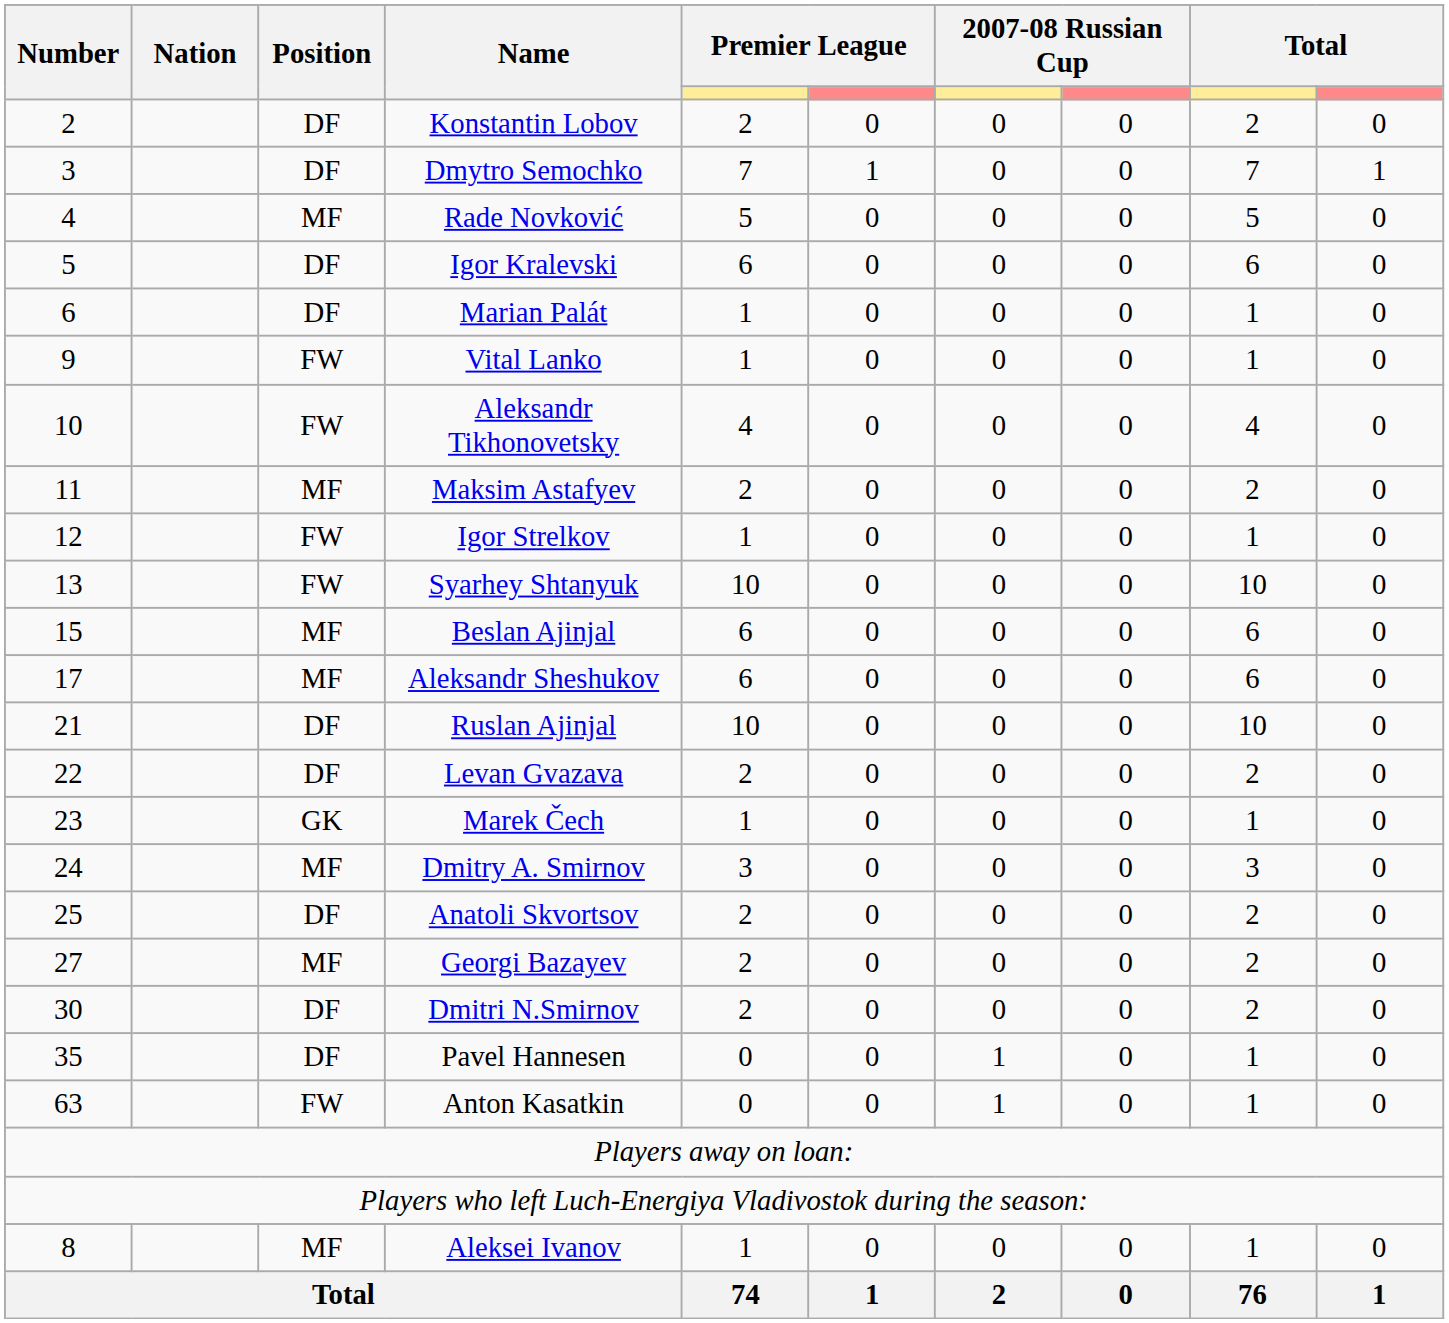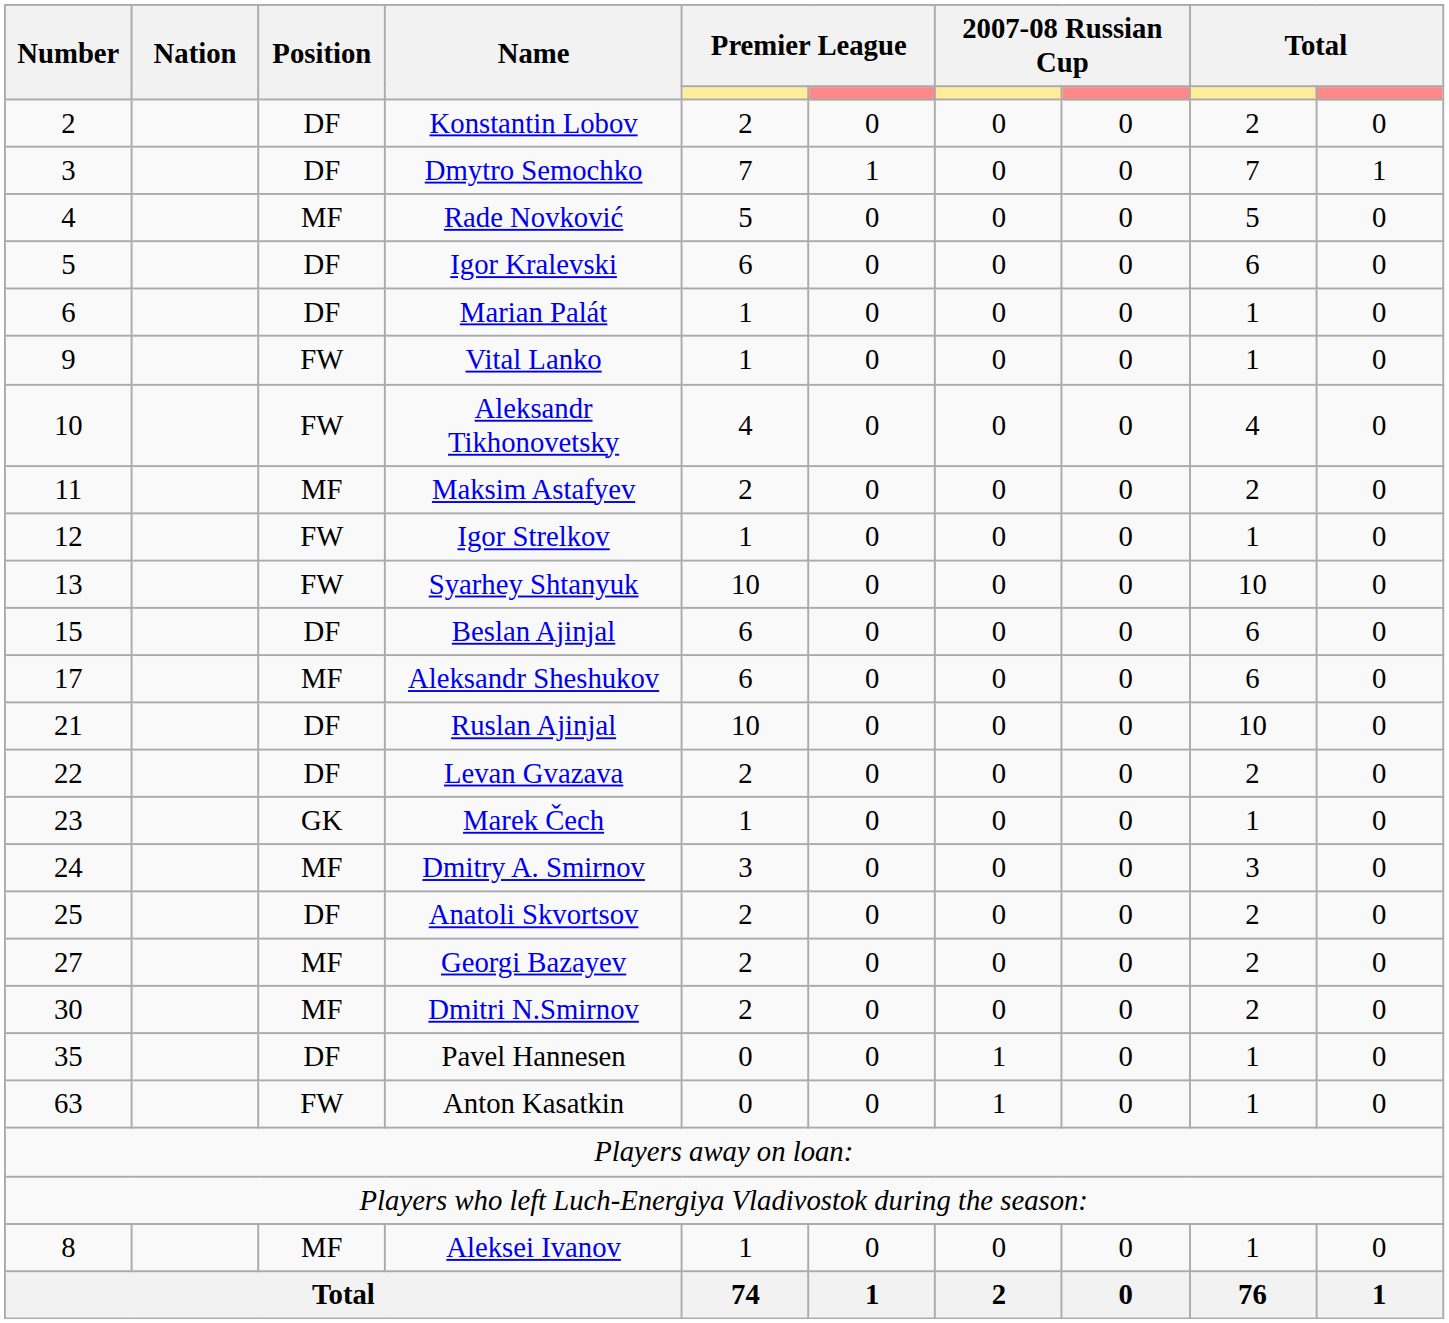Beslan Ajinjal | Position: MF -> DF
Dmitri N.Smirnov | Position: DF -> MF
